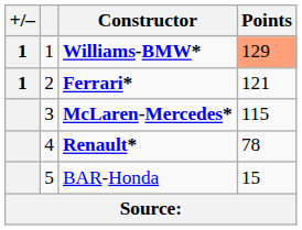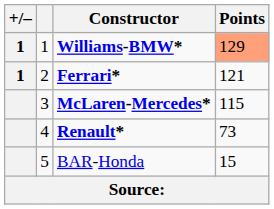Renault* | Points: 78 -> 73
